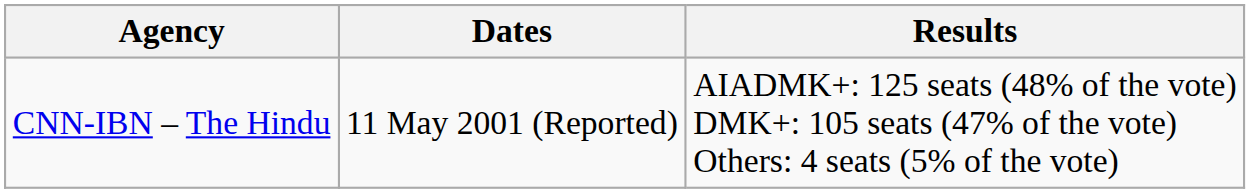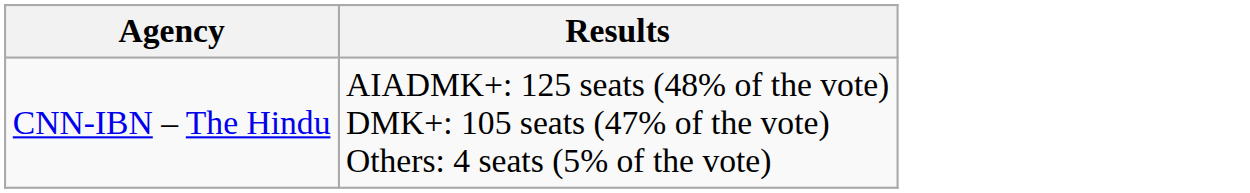- column: Dates | 11 May 2001 (Reported)
